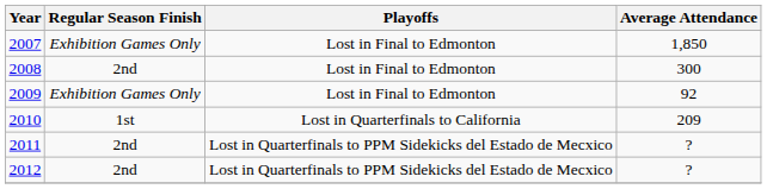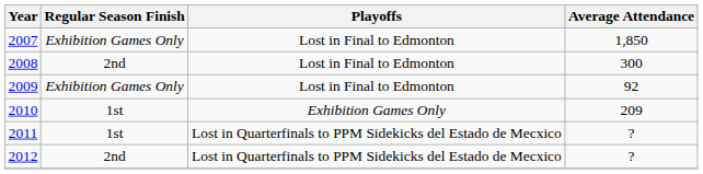2010 | Playoffs: Lost in Quarterfinals to California -> Exhibition Games Only
2011 | Regular Season Finish: 2nd -> 1st
